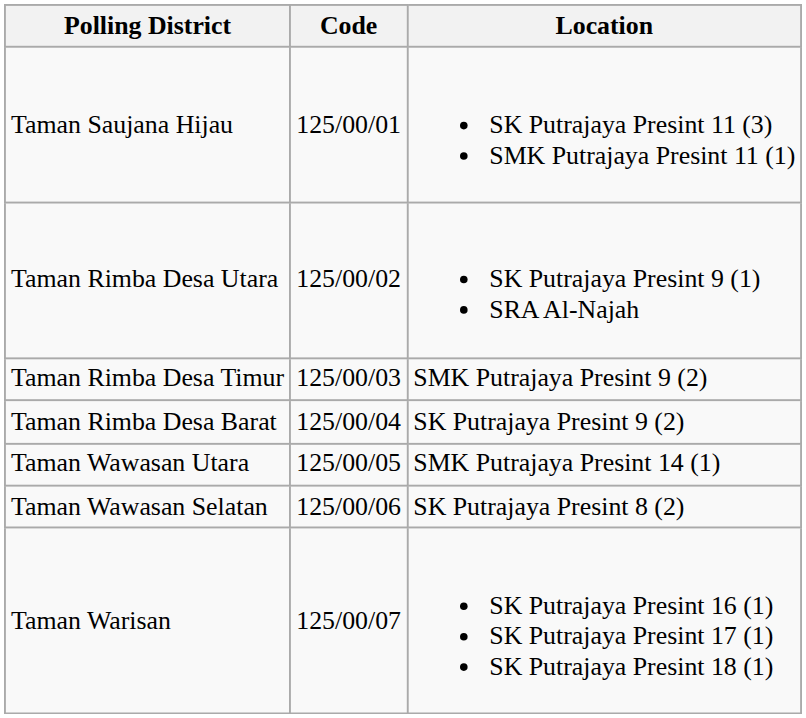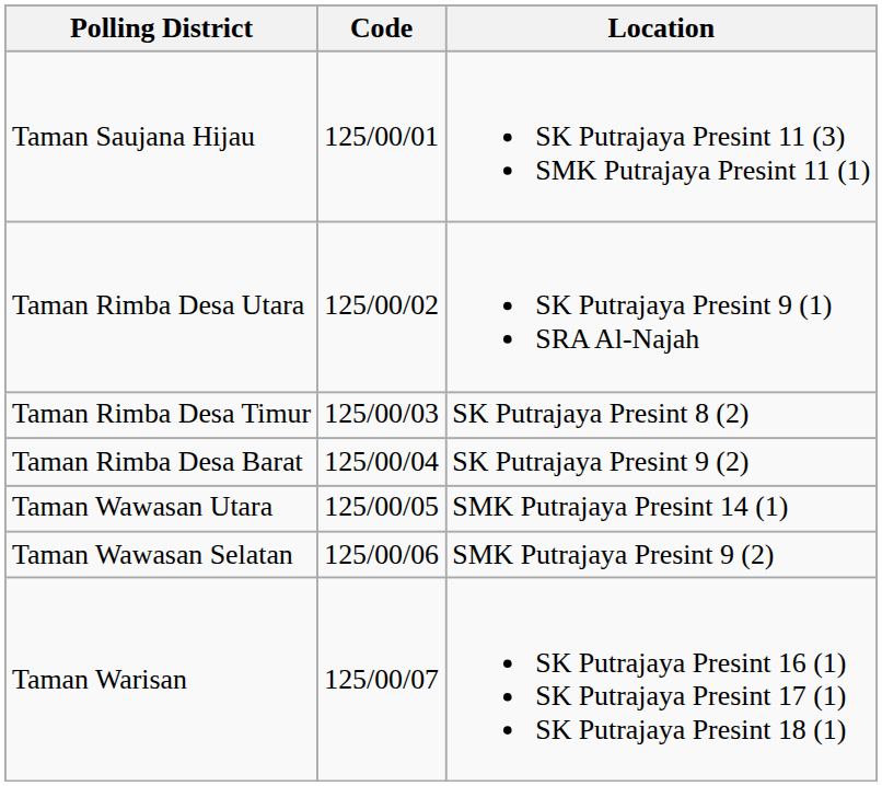Taman Rimba Desa Timur | Location: SMK Putrajaya Presint 9 (2) -> SK Putrajaya Presint 8 (2)
Taman Wawasan Selatan | Location: SK Putrajaya Presint 8 (2) -> SMK Putrajaya Presint 9 (2)
